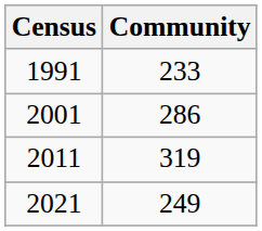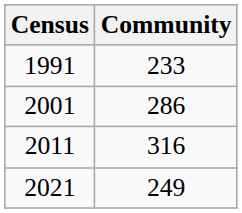2011 | Community: 319 -> 316
